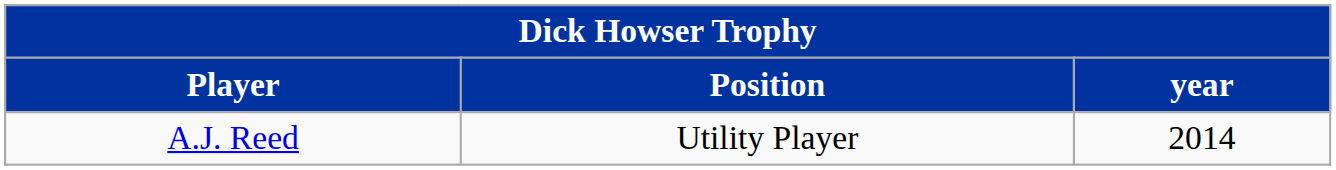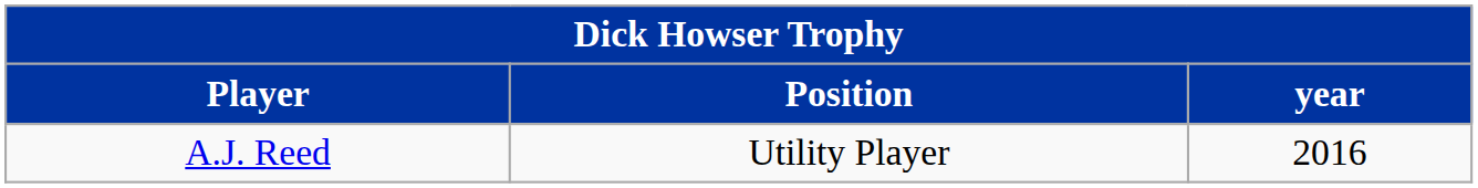A.J. Reed | year: 2014 -> 2016
